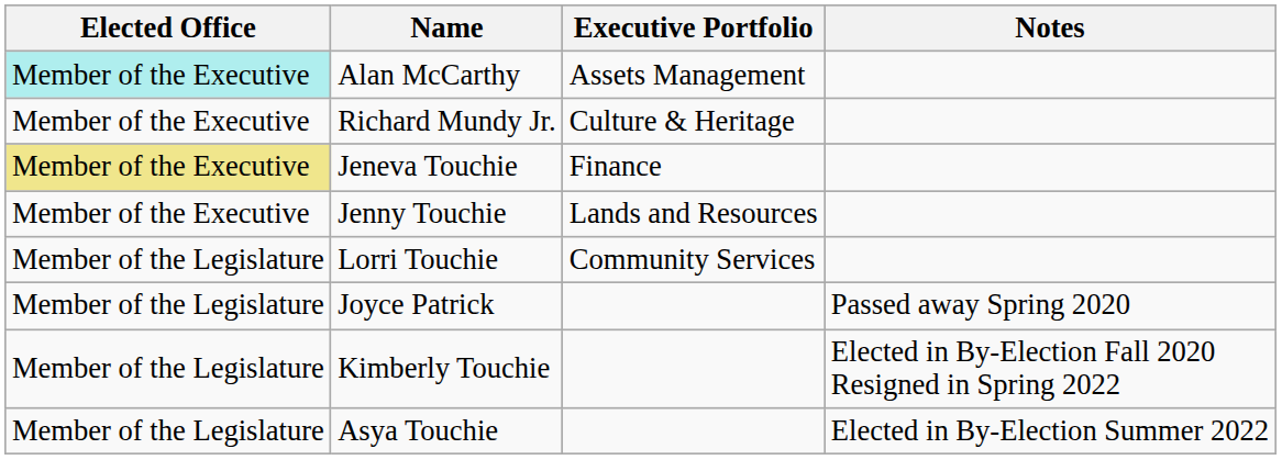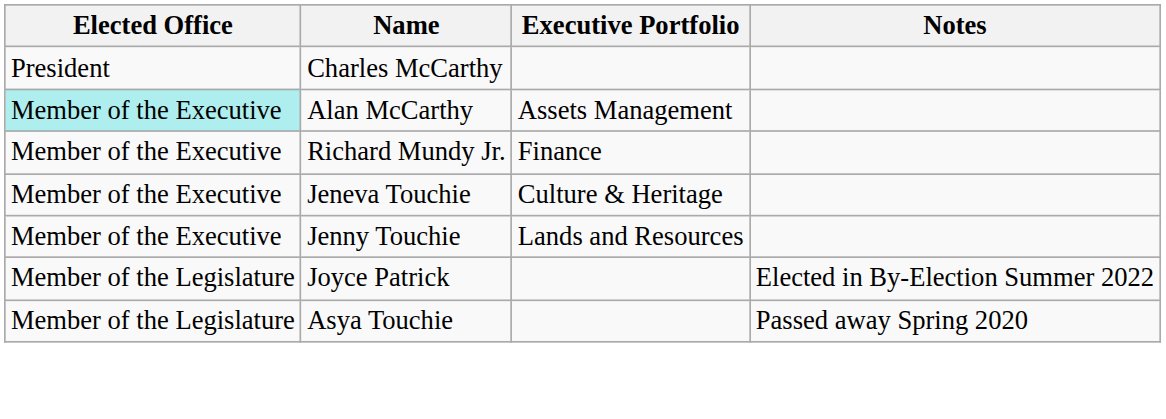+ row: President | Charles McCarthy
Richard Mundy Jr. | Executive Portfolio: Culture & Heritage -> Finance
Jeneva Touchie | Elected Office: khaki background -> no background
Jeneva Touchie | Executive Portfolio: Finance -> Culture & Heritage
- row: Member of the Legislature | Lorri Touchie | Community Services
Joyce Patrick | Notes: Passed away Spring 2020 -> Elected in By-Election Summer 2022
- row: Member of the Legislature | Kimberly Touchie | Elected in By-Election Fall 2020 Resigned in Spring 2022
Asya Touchie | Notes: Elected in By-Election Summer 2022 -> Passed away Spring 2020
